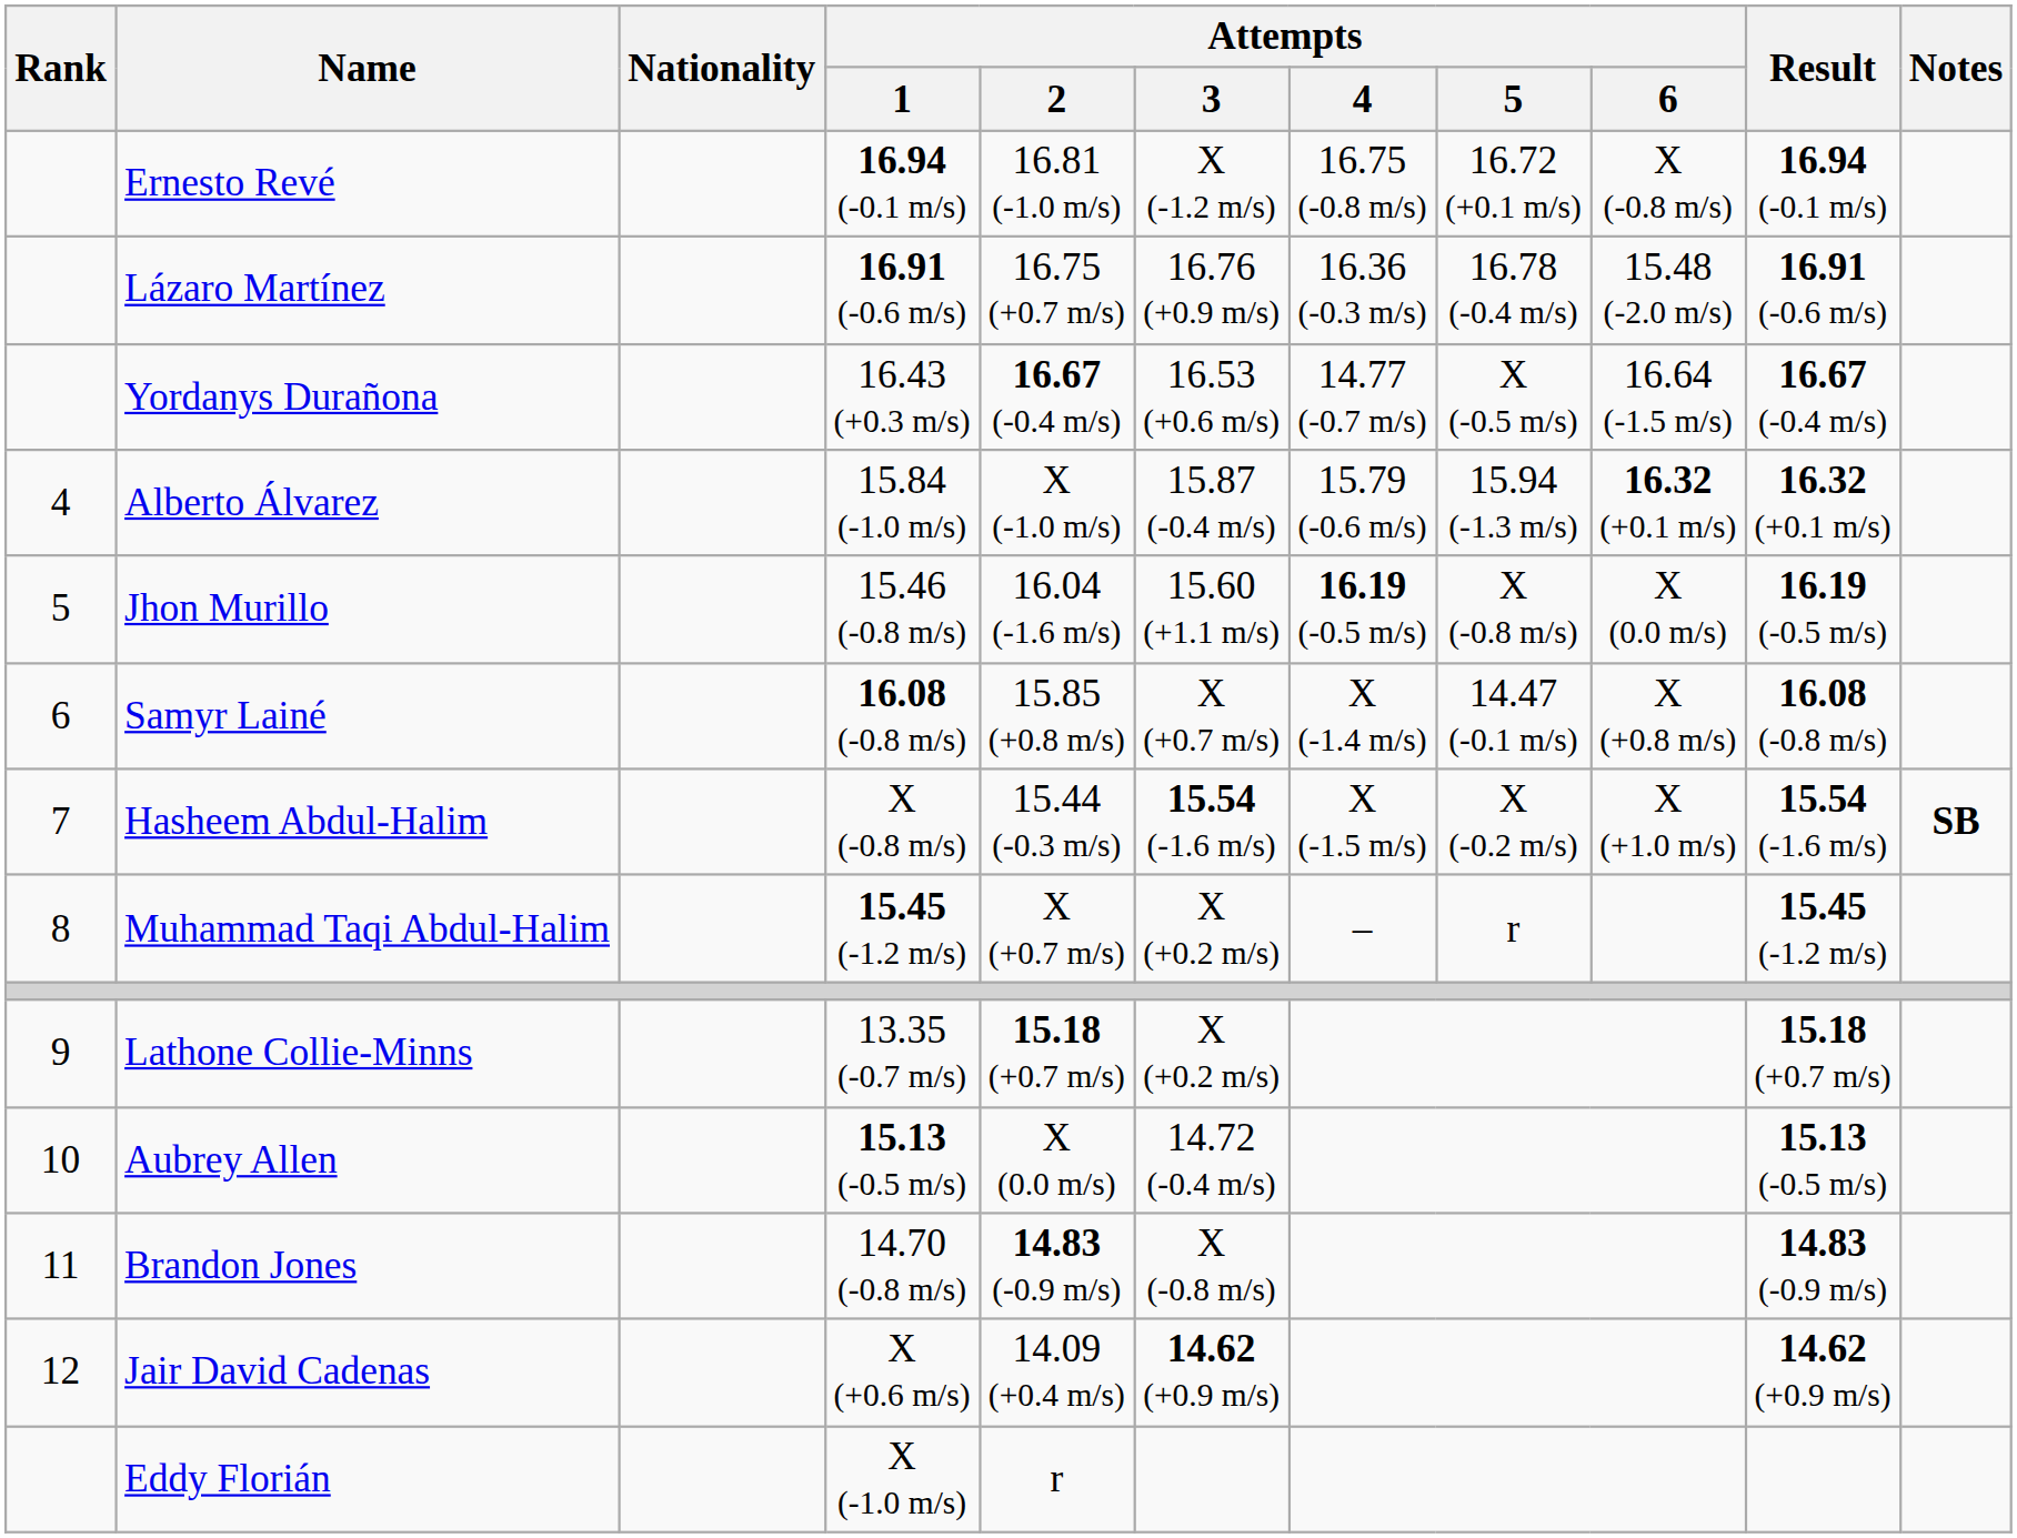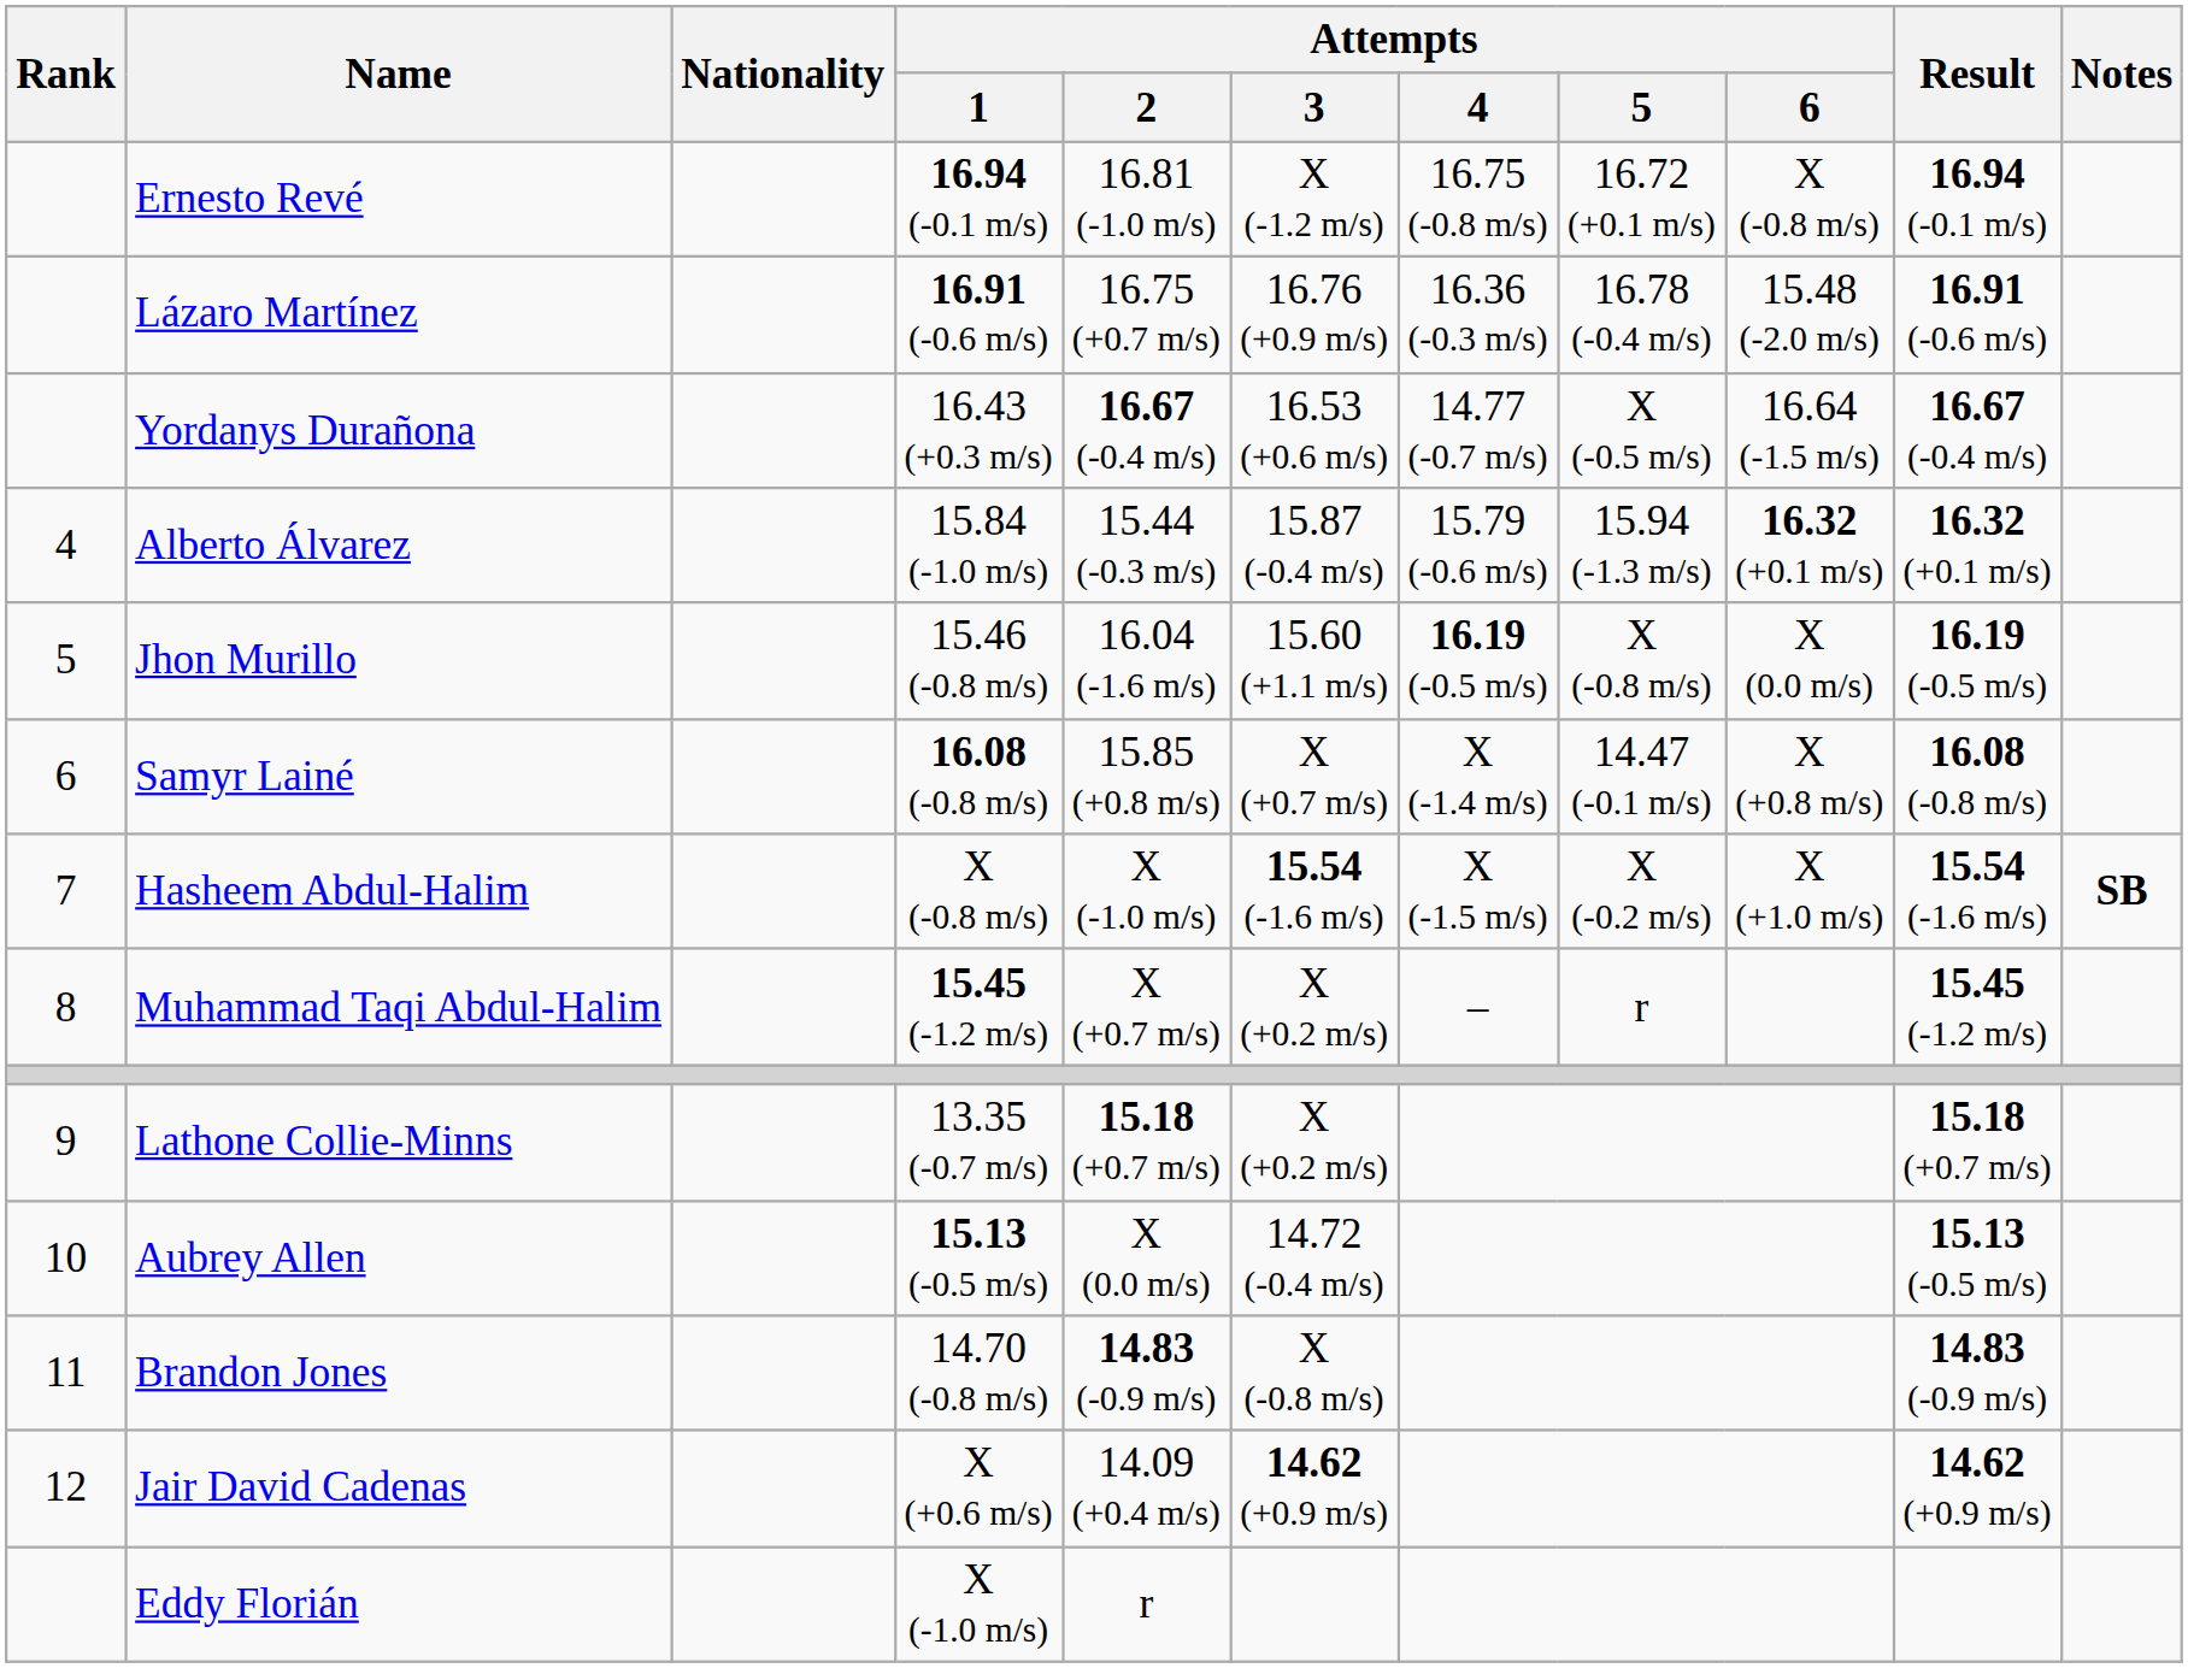Alberto Álvarez | Attempts / 2: X (-1.0 m/s) -> 15.44 (-0.3 m/s)
Hasheem Abdul-Halim | Attempts / 2: 15.44 (-0.3 m/s) -> X (-1.0 m/s)
